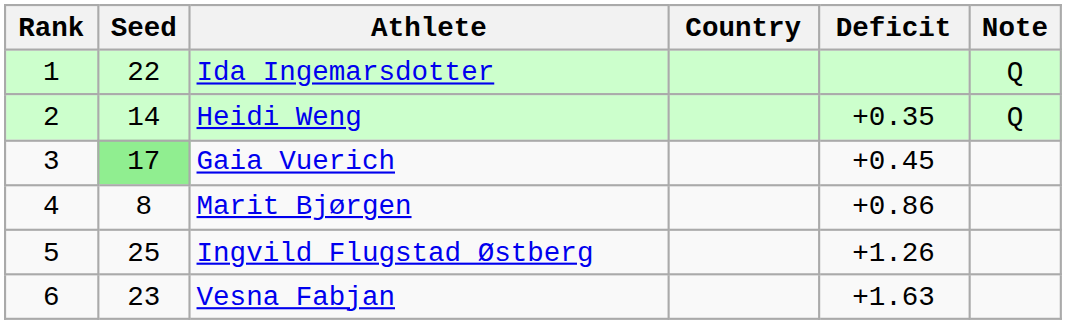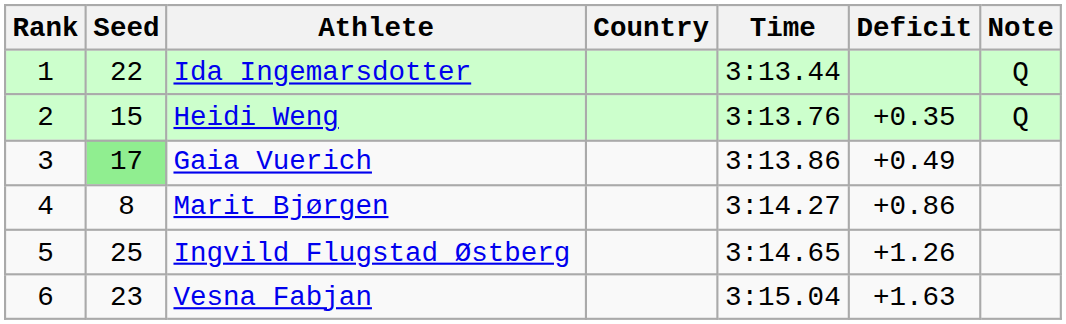+ column: Time | 3:13.44 | 3:13.76 | 3:13.86 | 3:14.27 | 3:14.65 | 3:15.04
Heidi Weng | Seed: 14 -> 15
Gaia Vuerich | Deficit: +0.45 -> +0.49
